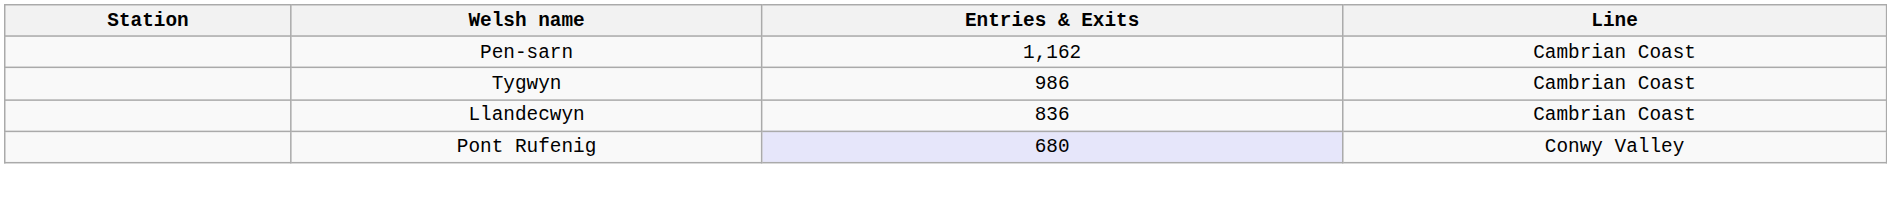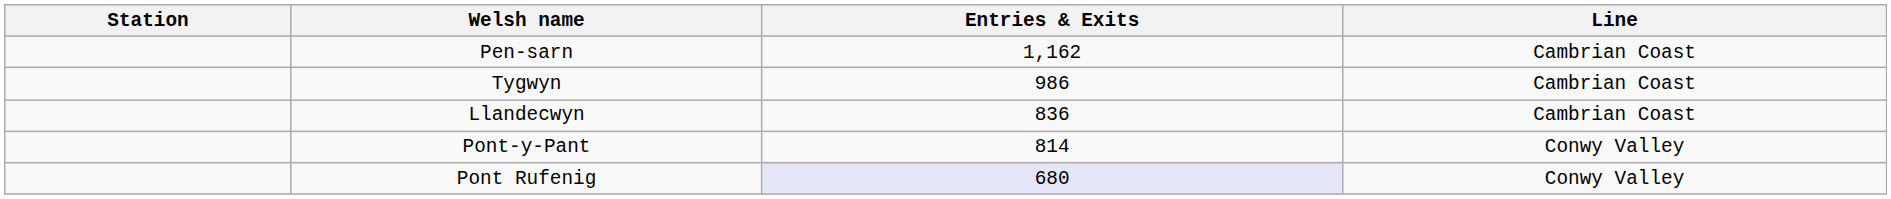+ row: Pont-y-Pant | 814 | Conwy Valley
